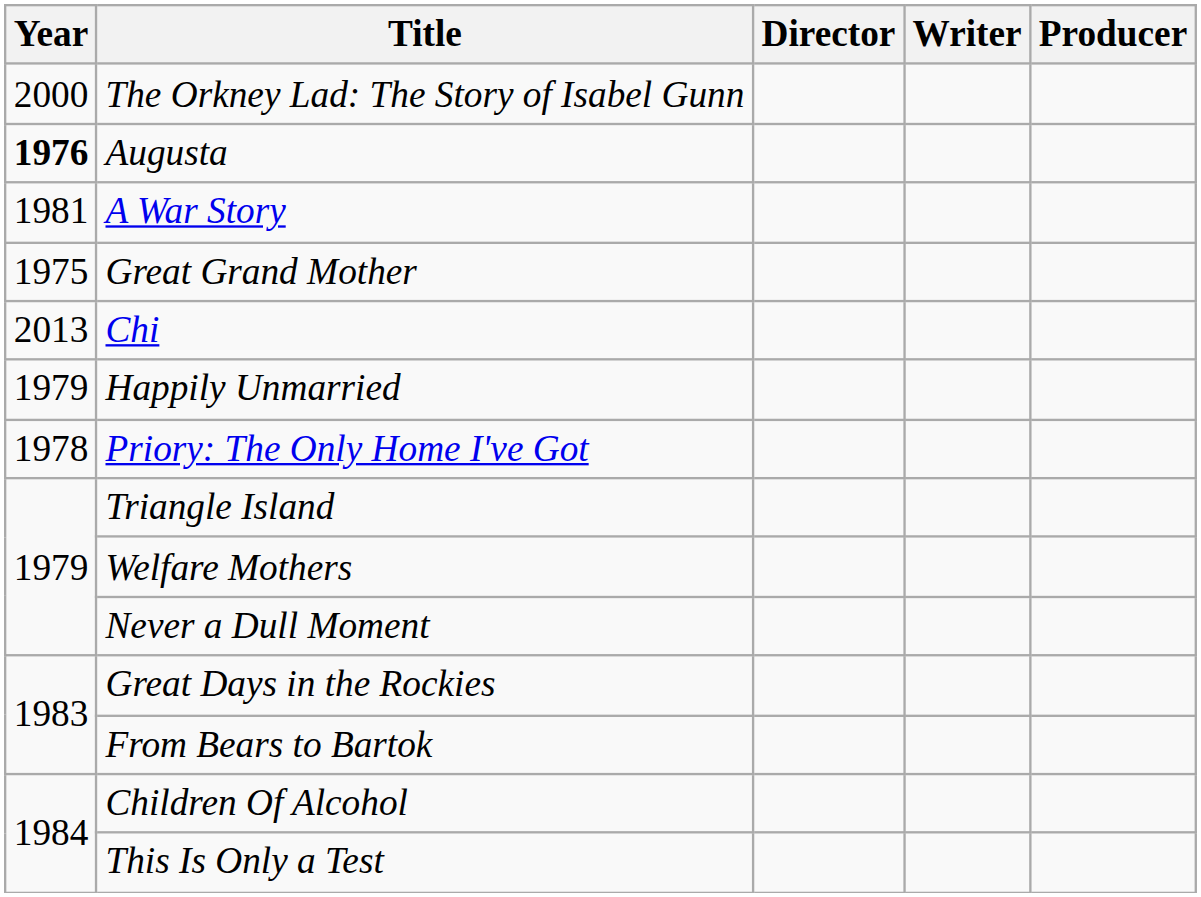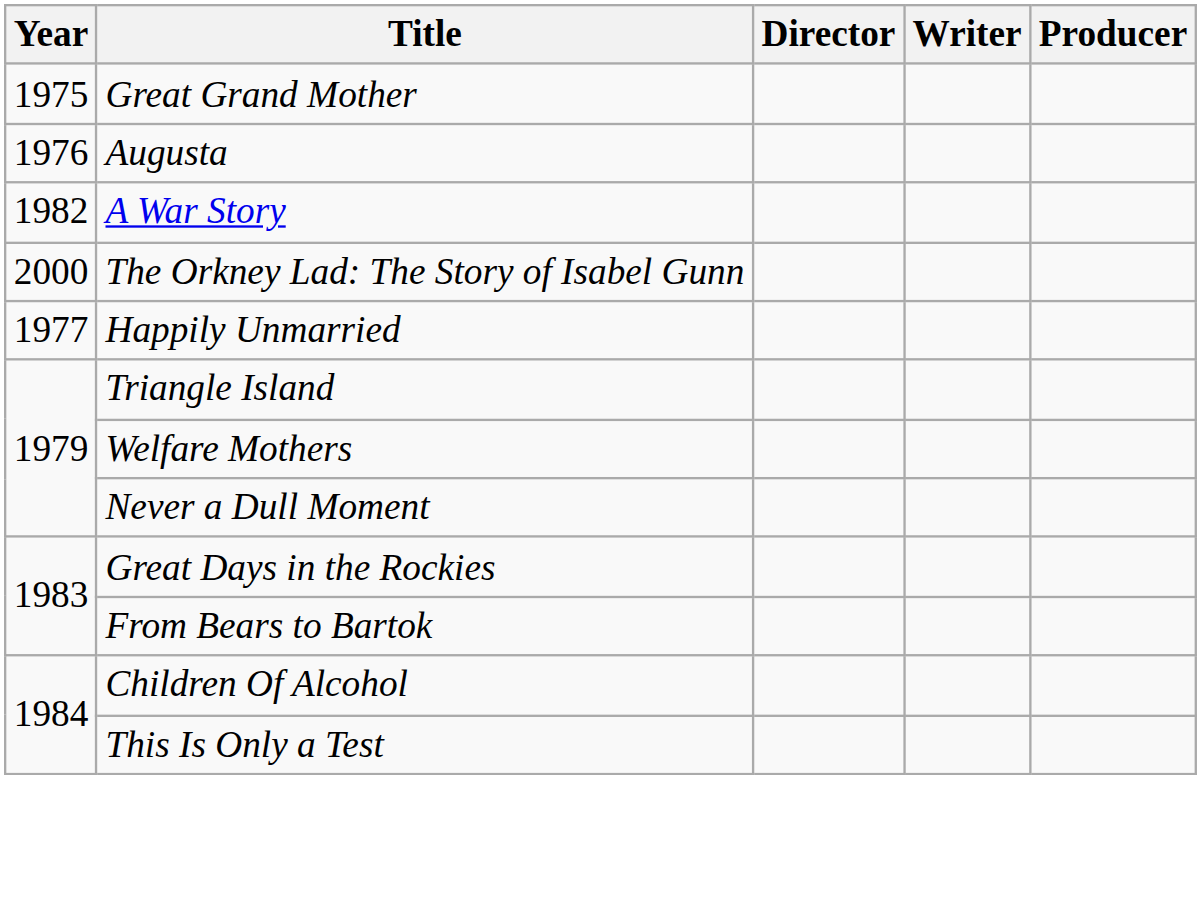rows swapped: Great Grand Mother <-> The Orkney Lad: The Story of Isabel Gunn
Augusta | Year: bold -> normal
A War Story | Year: 1981 -> 1982
- row: 2013 | Chi
Happily Unmarried | Year: 1979 -> 1977
- row: 1978 | Priory: The Only Home I've Got
